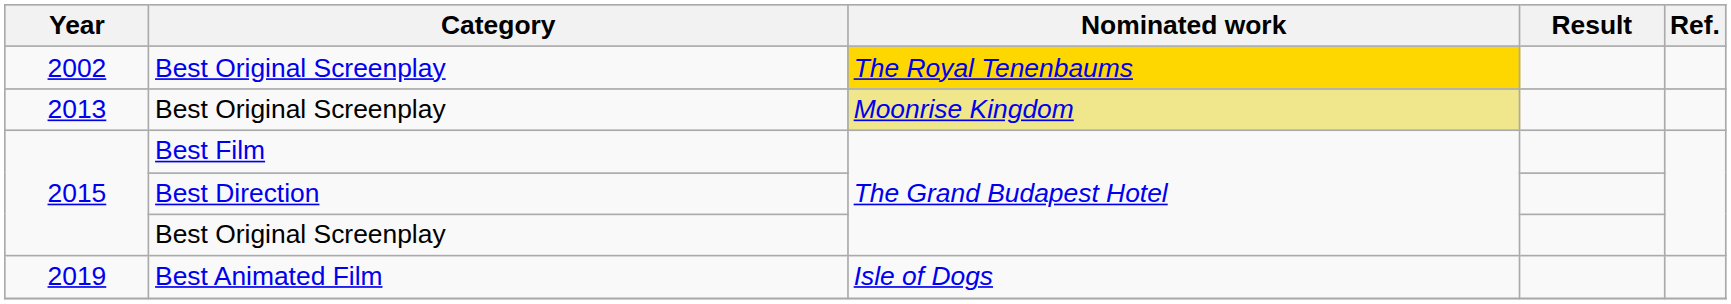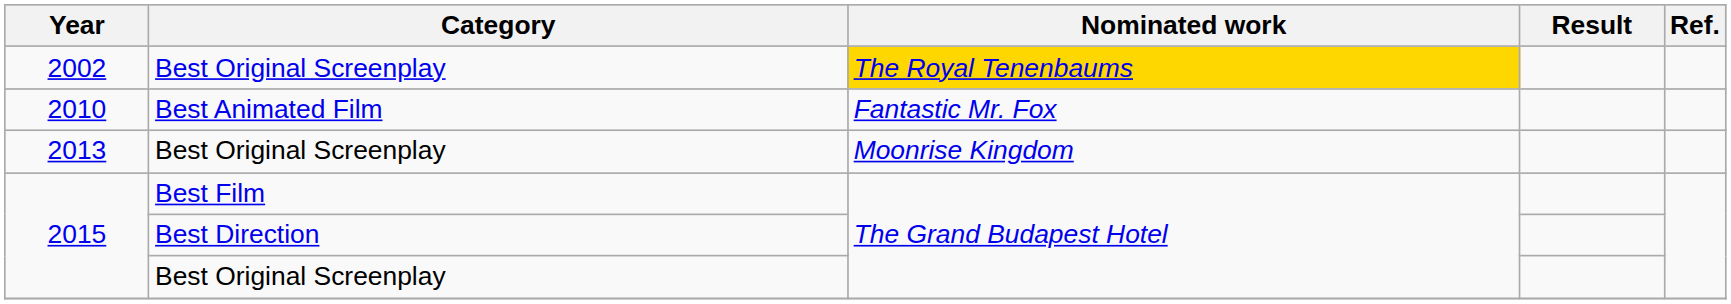+ row: 2010 | Best Animated Film | Fantastic Mr. Fox
2013 | Nominated work: khaki background -> no background
- row: 2019 | Best Animated Film | Isle of Dogs
